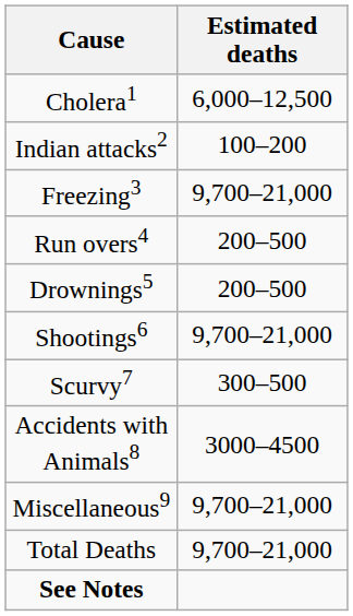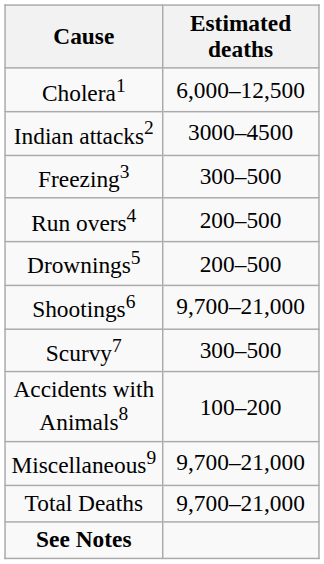Indian attacks2 | Estimated deaths: 100–200 -> 3000–4500
Freezing3 | Estimated deaths: 9,700–21,000 -> 300–500
Accidents with Animals8 | Estimated deaths: 3000–4500 -> 100–200
